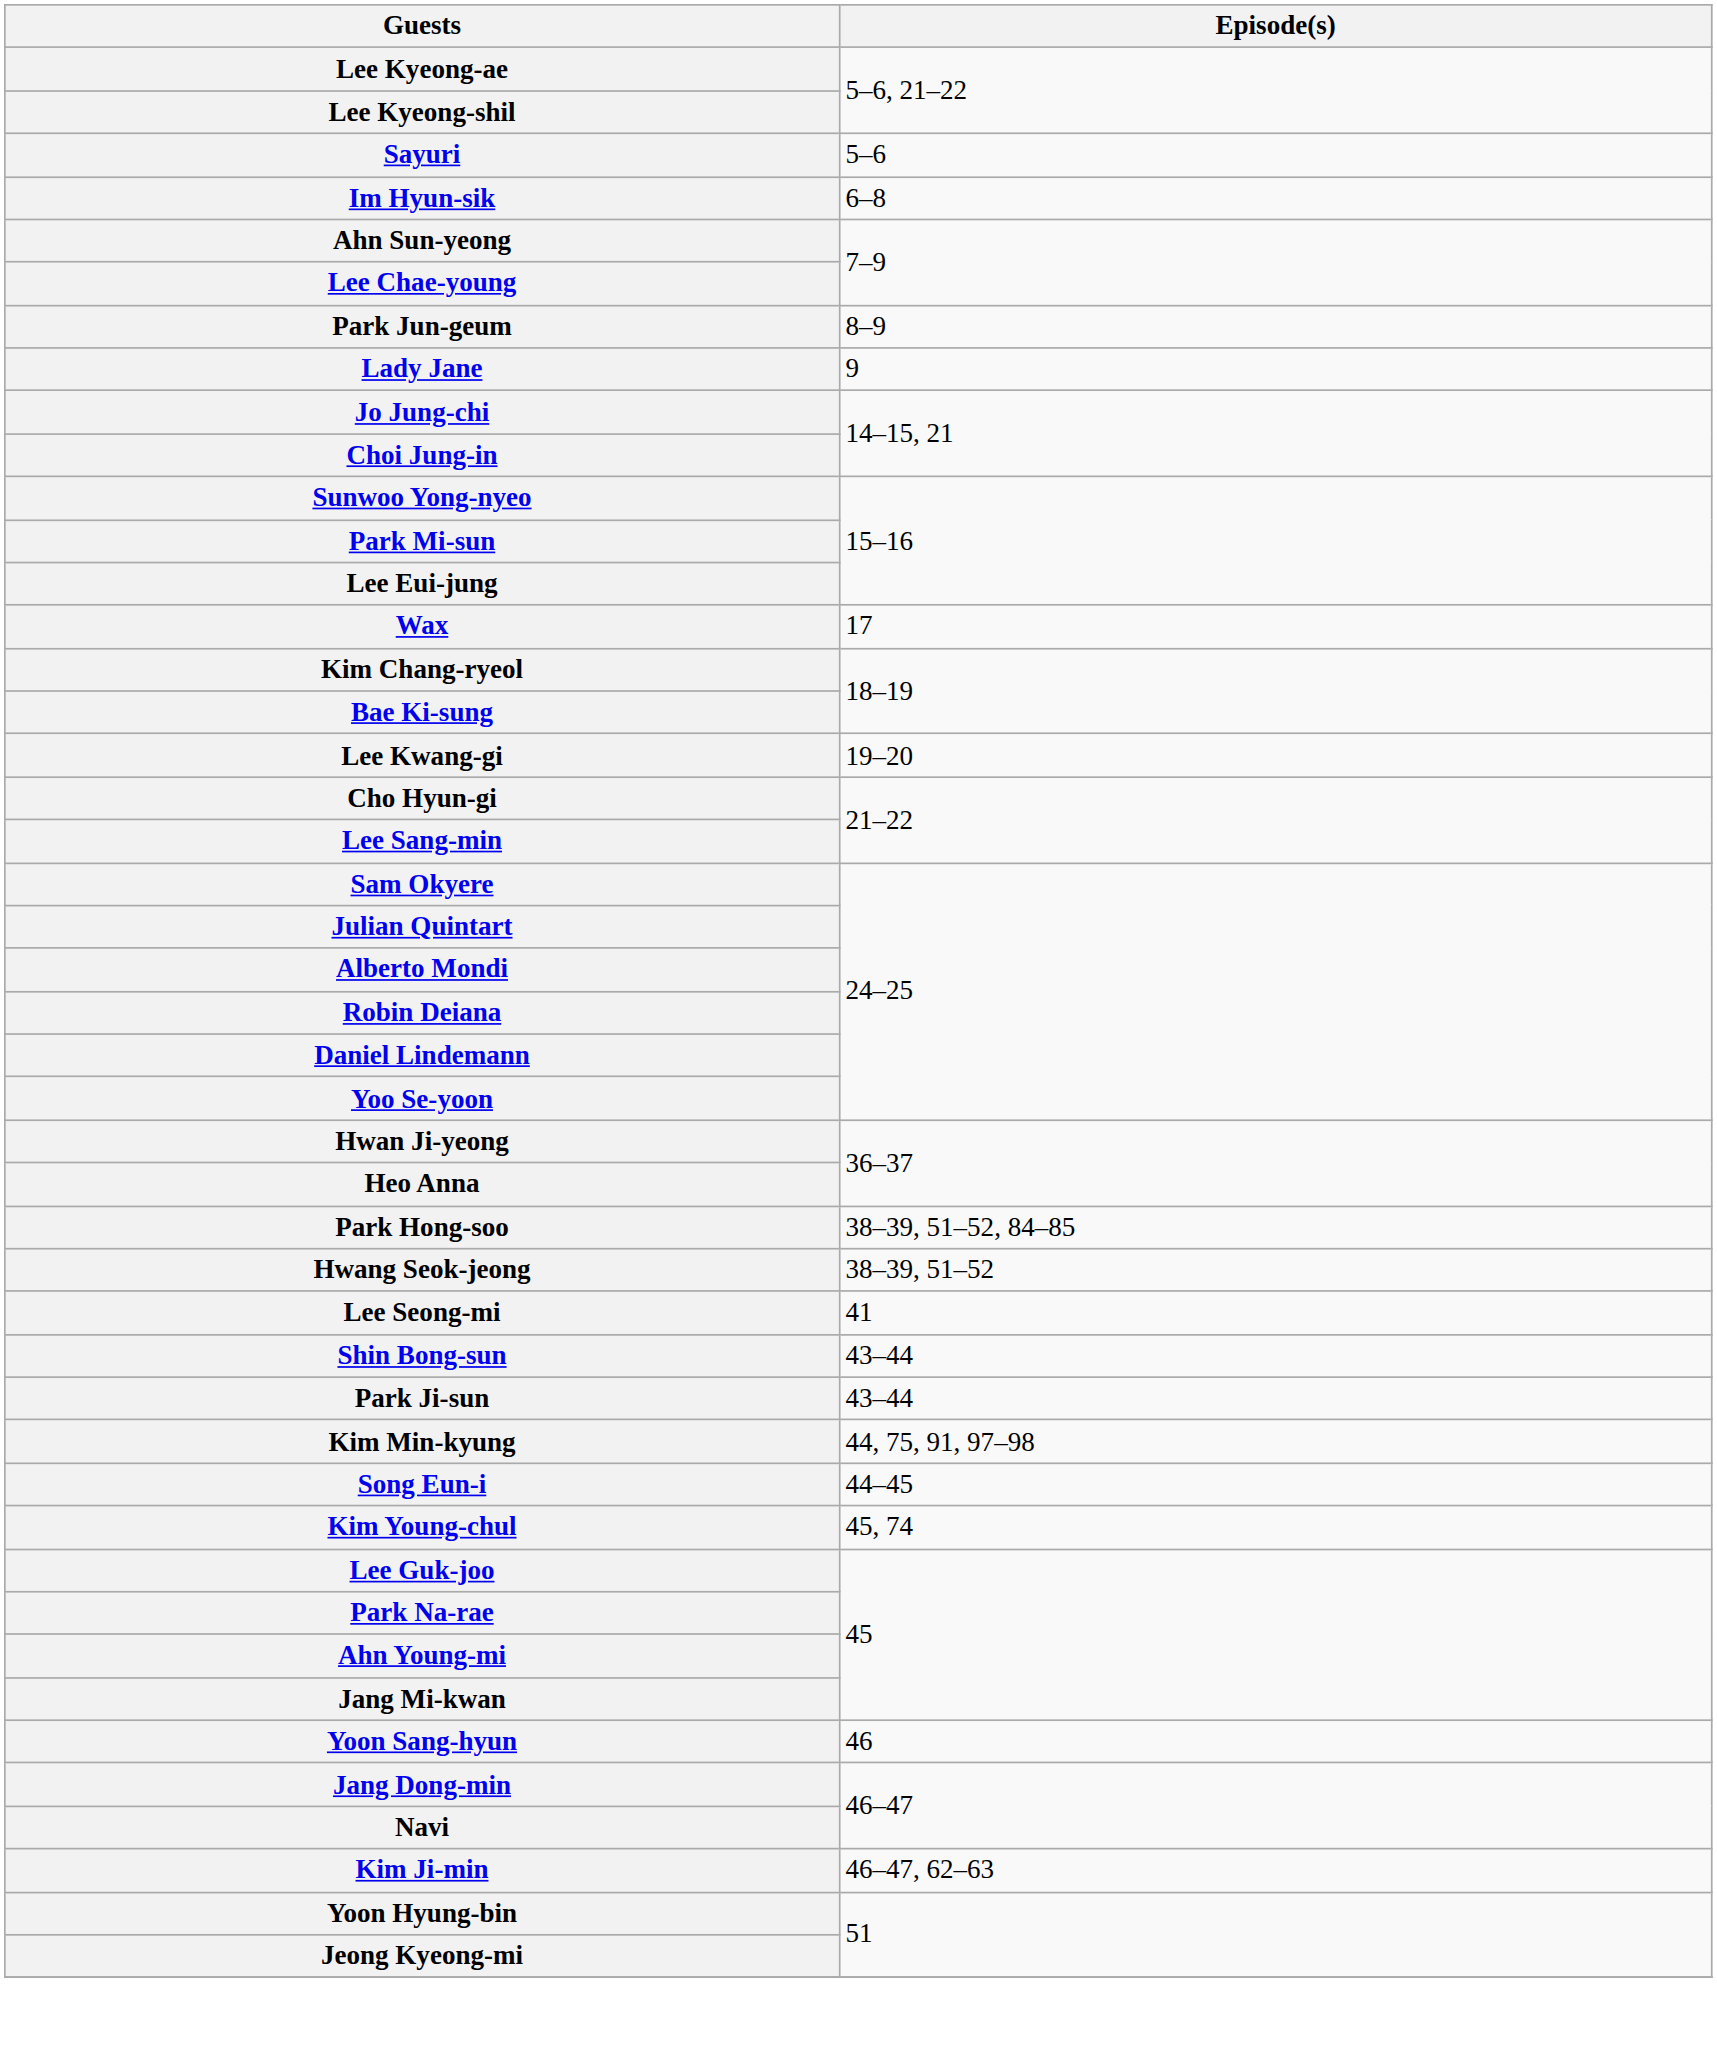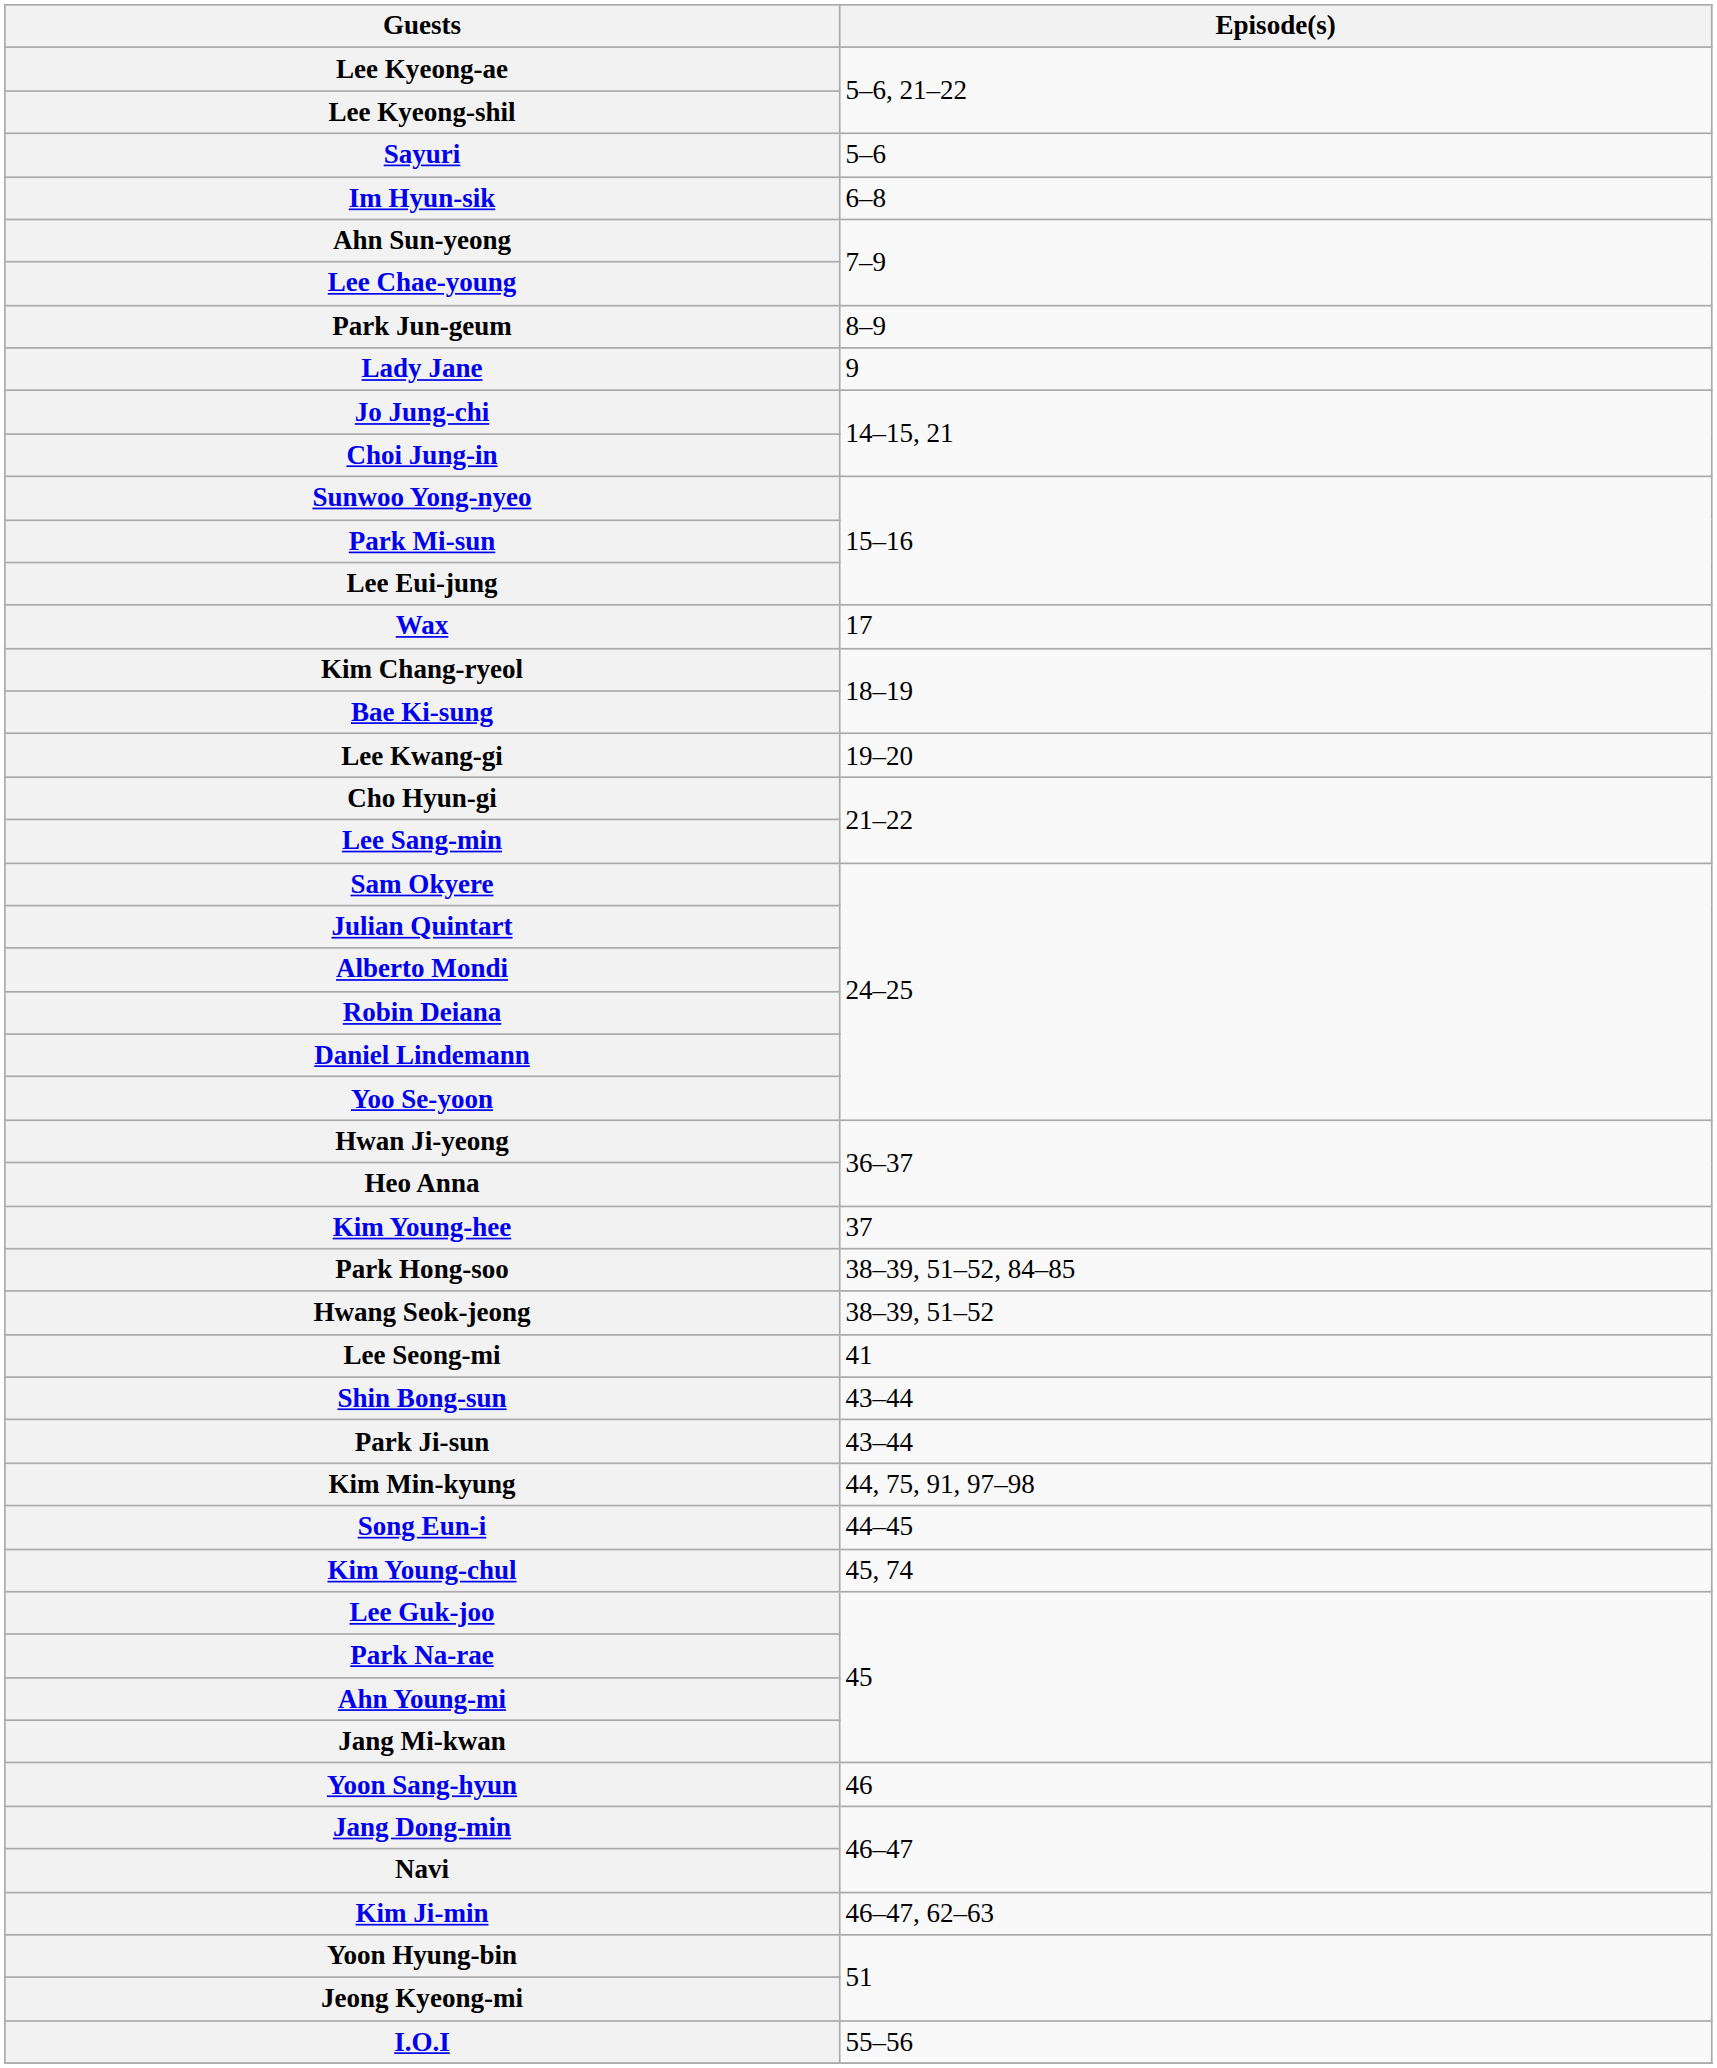+ row: Kim Young-hee | 37
+ row: I.O.I | 55–56
